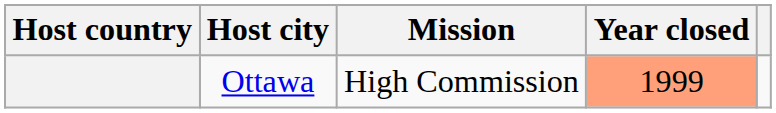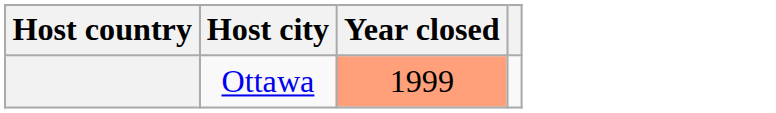- column: Mission | High Commission
